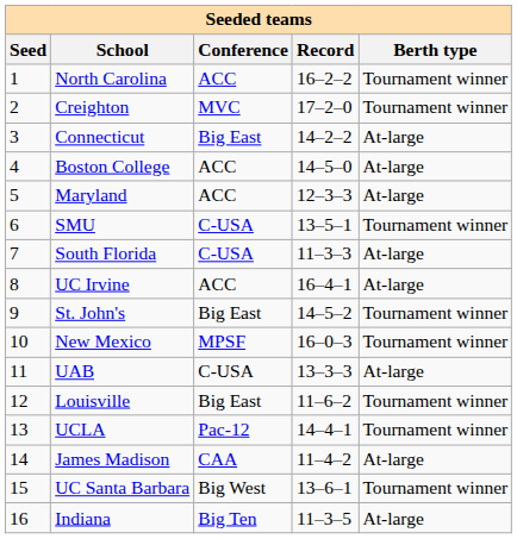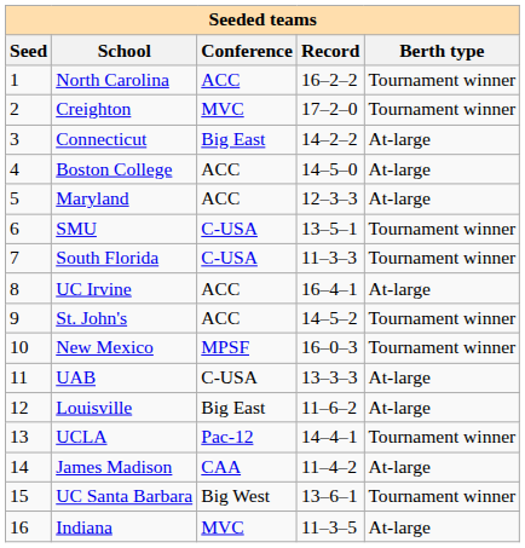South Florida | Berth type: At-large -> Tournament winner
St. John's | Conference: Big East -> ACC
Louisville | Berth type: Tournament winner -> At-large
Indiana | Conference: Big Ten -> MVC
